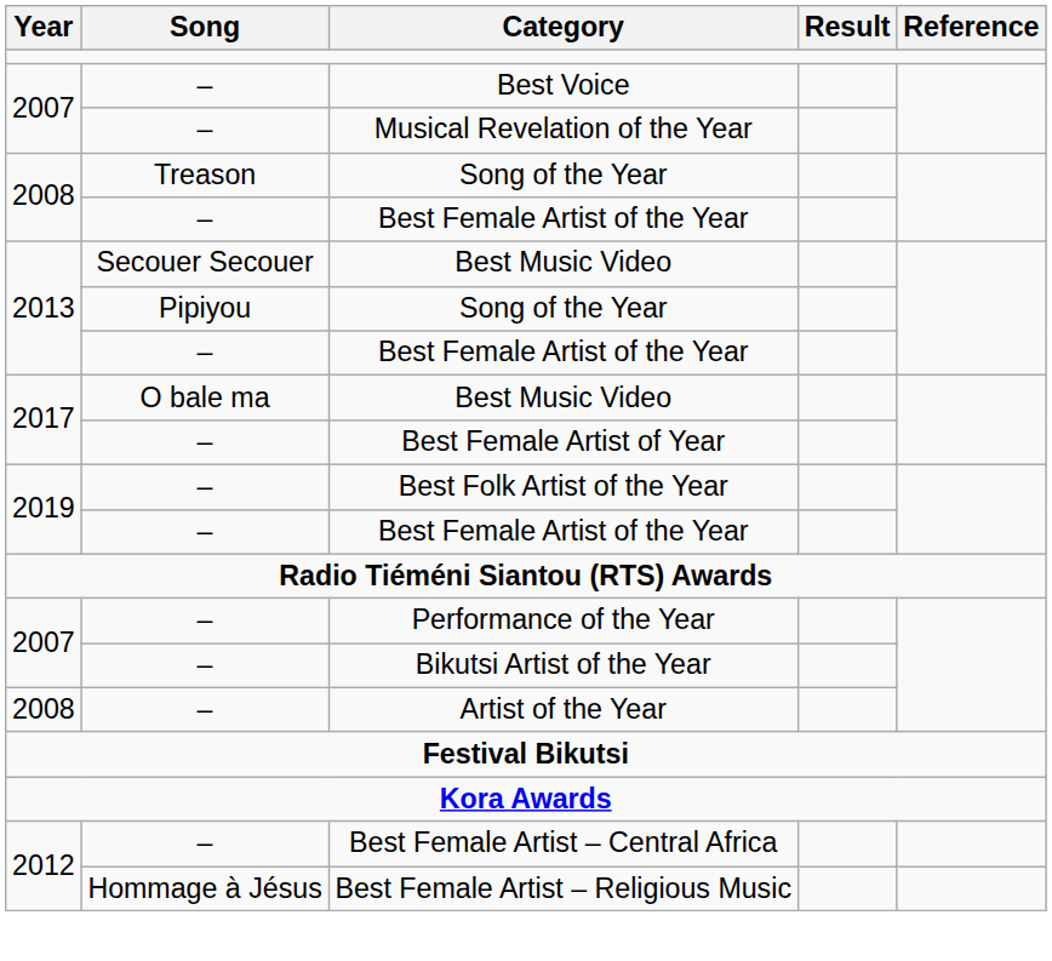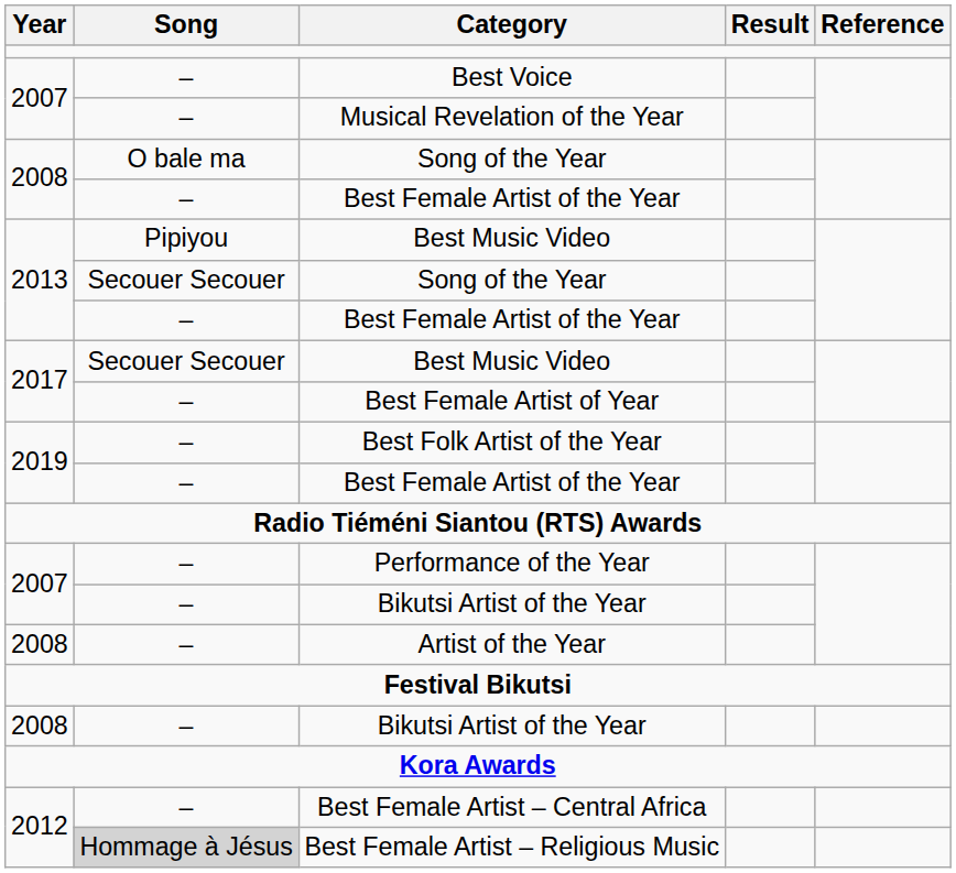2008 / Song of the Year | Song: Treason -> O bale ma
2013 / Best Music Video | Song: Secouer Secouer -> Pipiyou
2013 / Song of the Year | Song: Pipiyou -> Secouer Secouer
2017 / Best Music Video | Song: O bale ma -> Secouer Secouer
+ row: 2008 | – | Bikutsi Artist of the Year
Best Female Artist – Religious Music | Song: no background -> lightgrey background
